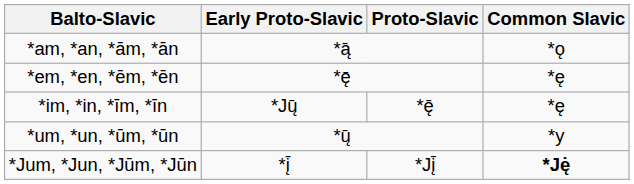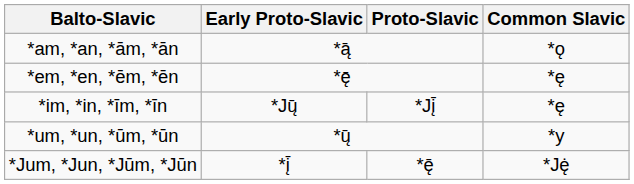*im, *in, *īm, *īn | Proto-Slavic: *ę̄ -> *Jį̄
*Jum, *Jun, *Jūm, *Jūn | Proto-Slavic: *Jį̄ -> *ę̄
*Jum, *Jun, *Jūm, *Jūn | Common Slavic: bold -> normal
